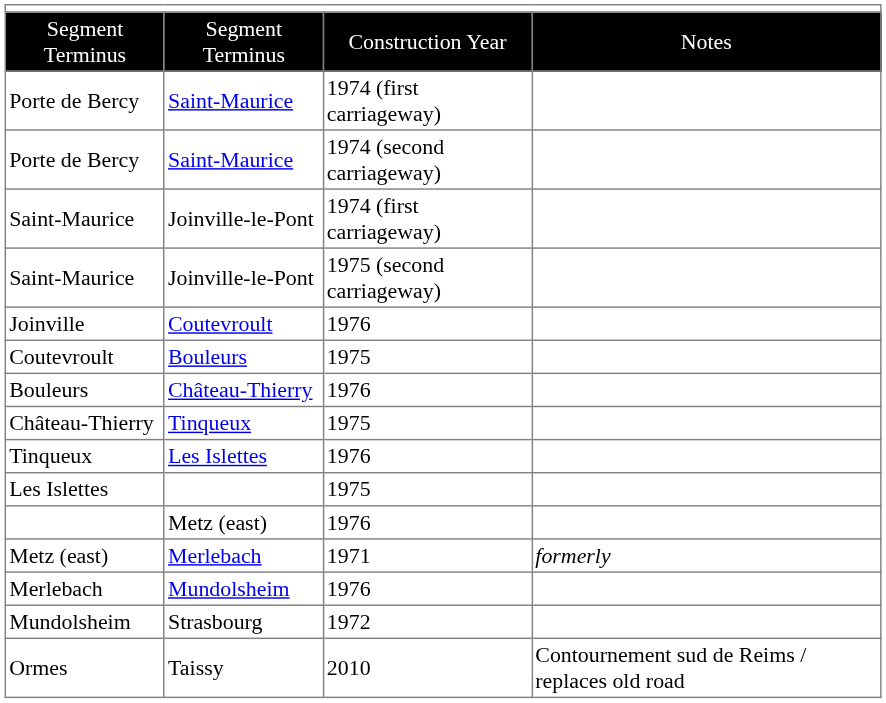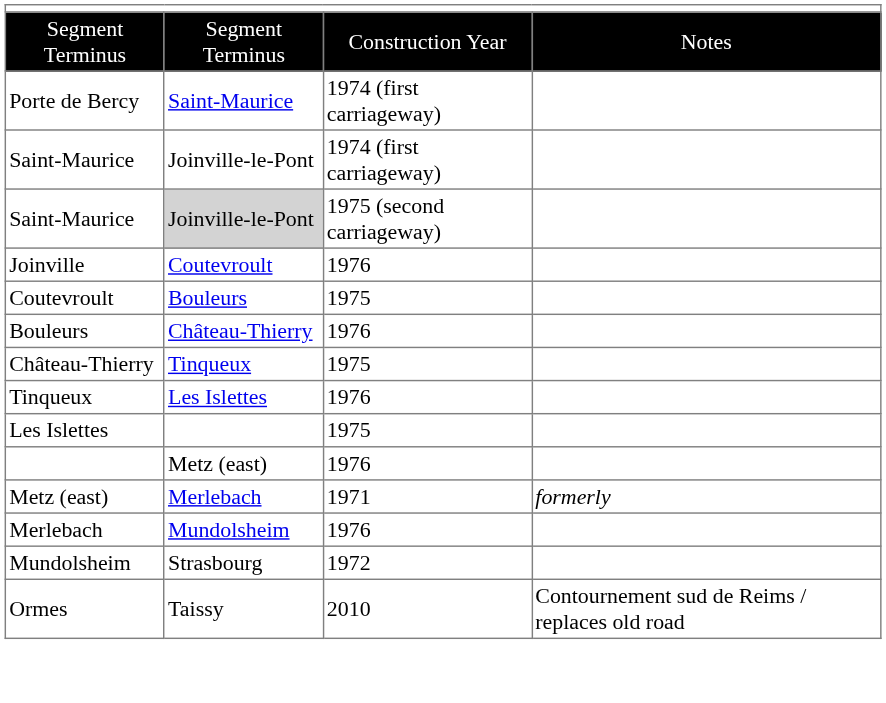- row: Porte de Bercy | Saint-Maurice | 1974 (second carriageway)
Saint-Maurice / 1975 (second carriageway) | column 2: no background -> lightgrey background
